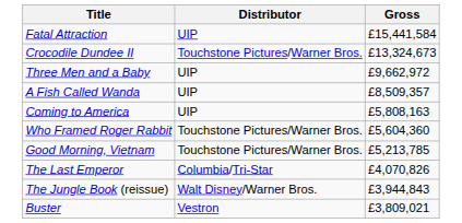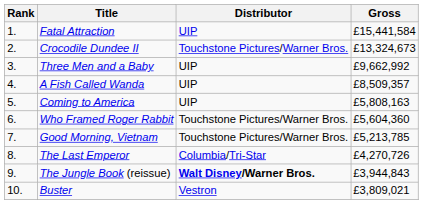+ column: Rank | 1. | 2. | 3. | 4. | 5. | 6. | 7. | 8. | 9. | 10.
Three Men and a Baby | Gross: £9,662,972 -> £9,662,992
The Last Emperor | Gross: £4,070,826 -> £4,270,726
The Jungle Book (reissue) | Distributor: normal -> bold
